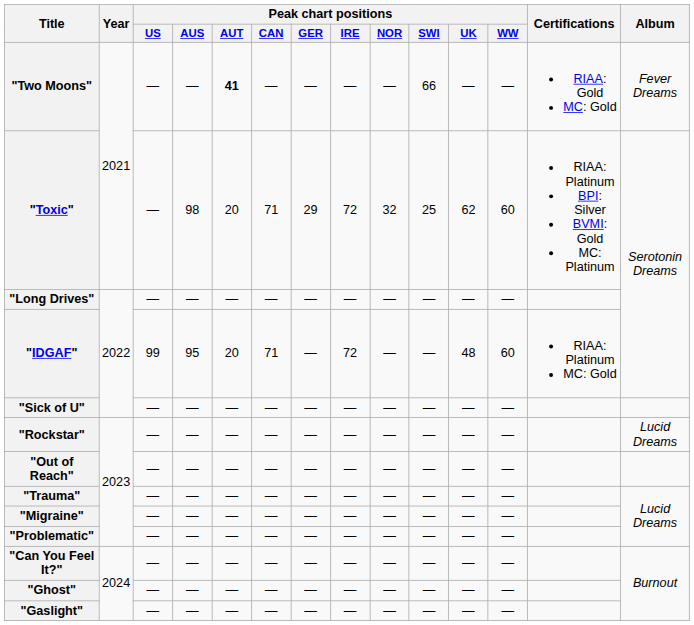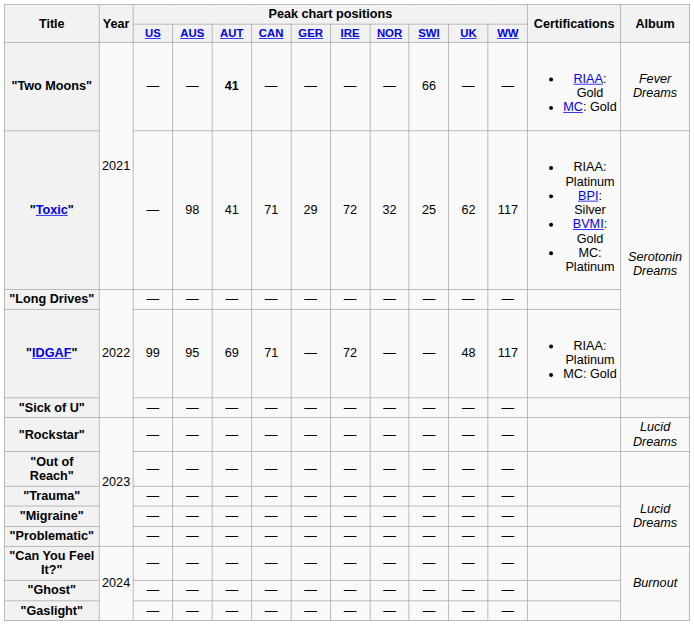"Toxic" | Peak chart positions / AUT: 20 -> 41
"Toxic" | Peak chart positions / WW: 60 -> 117
"IDGAF" | Peak chart positions / AUT: 20 -> 69
"IDGAF" | Peak chart positions / WW: 60 -> 117
